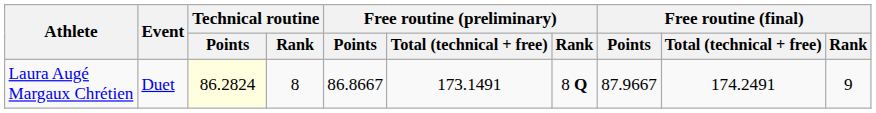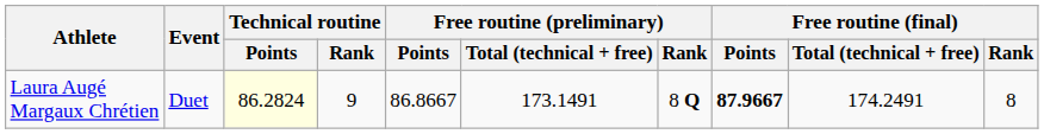Laura Augé Margaux Chrétien | Technical routine / Rank: 8 -> 9
Laura Augé Margaux Chrétien | Free routine (final) / Points: normal -> bold
Laura Augé Margaux Chrétien | Free routine (final) / Rank: 9 -> 8
